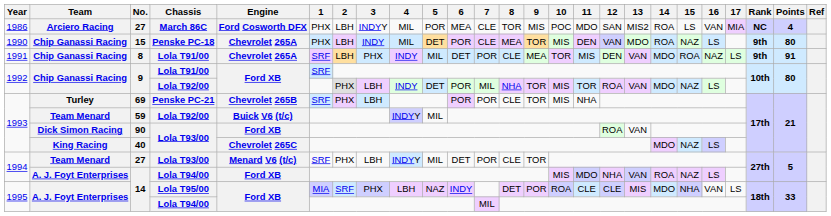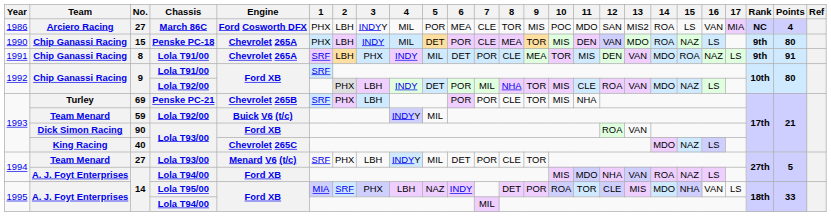9 / Lola T92/00 | 11: TOR -> CLE
14 / Lola T95/00 | 11: CLE -> TOR
